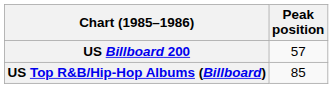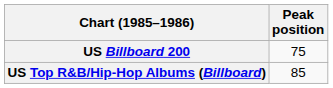US Billboard 200 | Peak position: 57 -> 75
